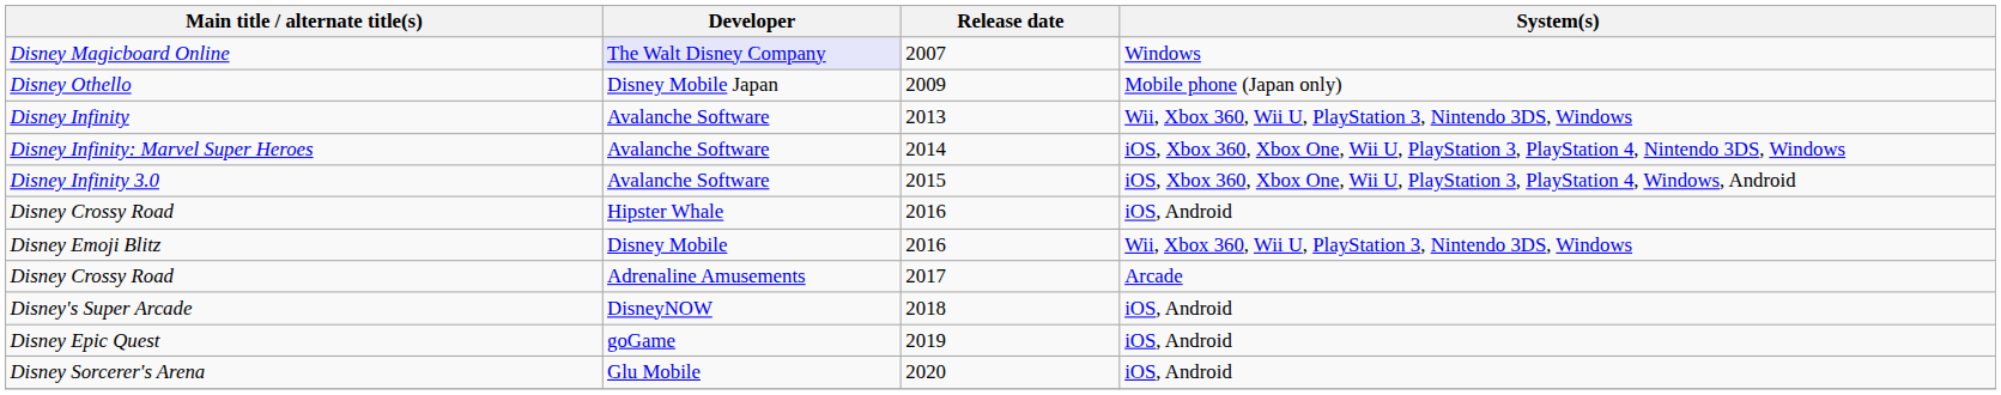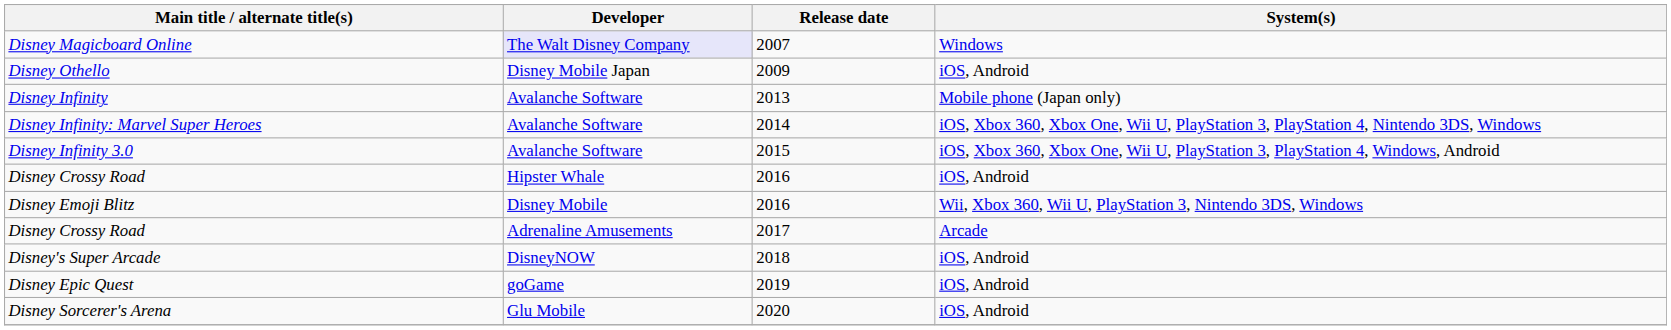Disney Othello | System(s): Mobile phone (Japan only) -> iOS, Android
Disney Infinity | System(s): Wii, Xbox 360, Wii U, PlayStation 3, Nintendo 3DS, Windows -> Mobile phone (Japan only)
